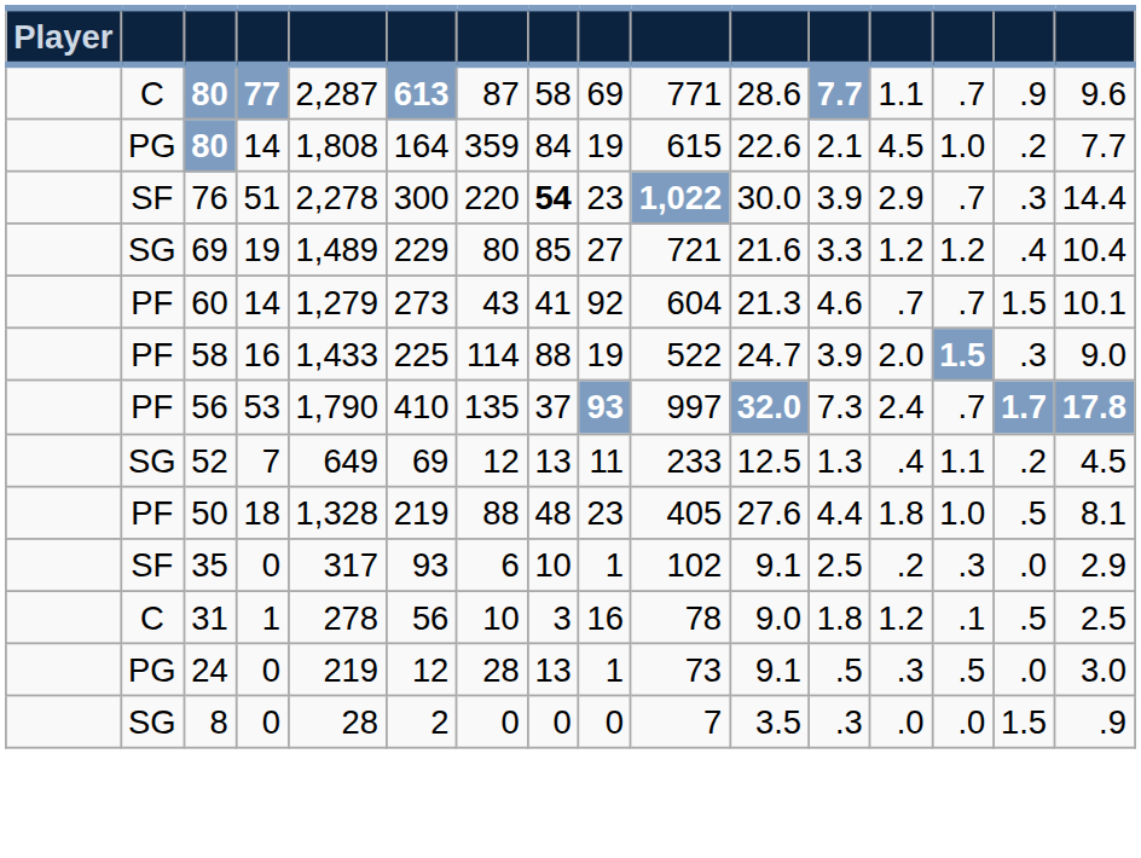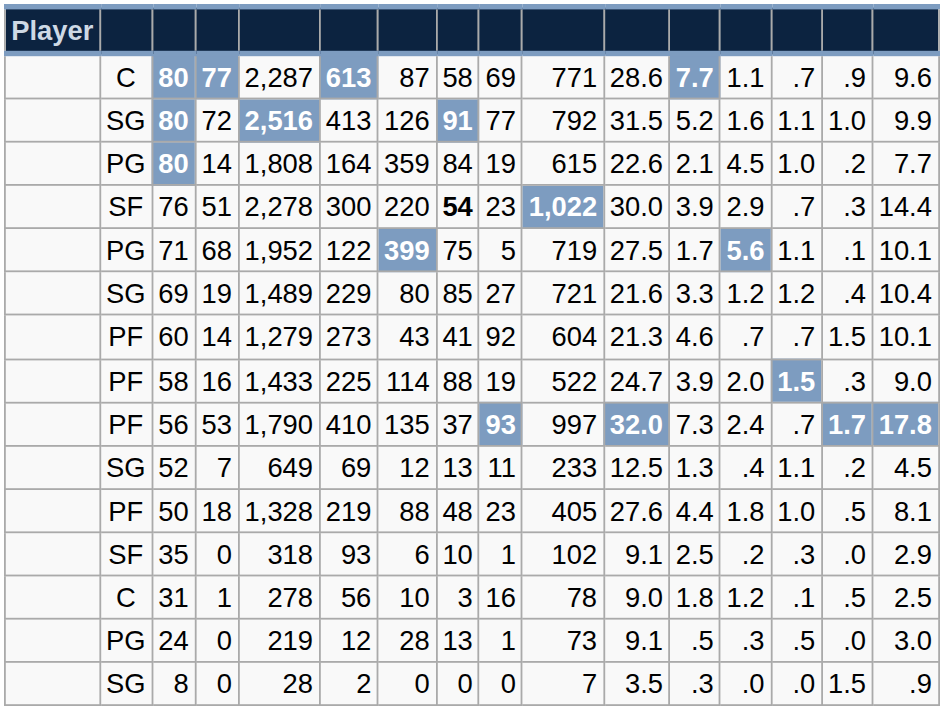+ row: SG | 80 | 72 | 2,516 | 413 | 126 | 91 | 77 | 792 | 31.5 | 5.2 | 1.6 | 1.1 | 1.0 | 9.9
+ row: PG | 71 | 68 | 1,952 | 122 | 399 | 75 | 5 | 719 | 27.5 | 1.7 | 5.6 | 1.1 | .1 | 10.1
35 | column 5: 317 -> 318
